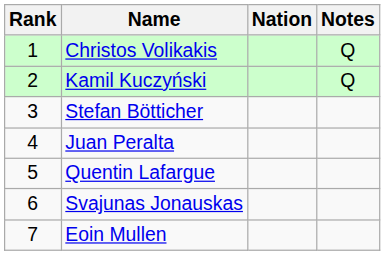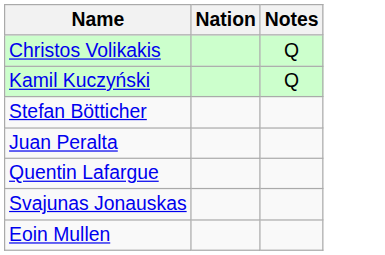- column: Rank | 1 | 2 | 3 | 4 | 5 | 6 | 7
